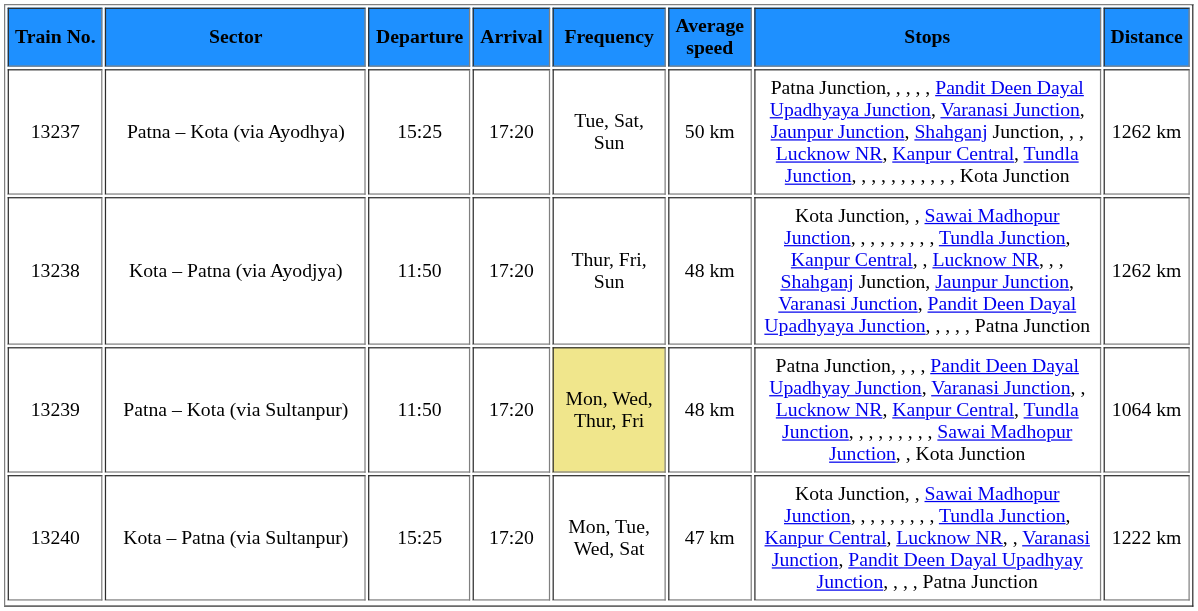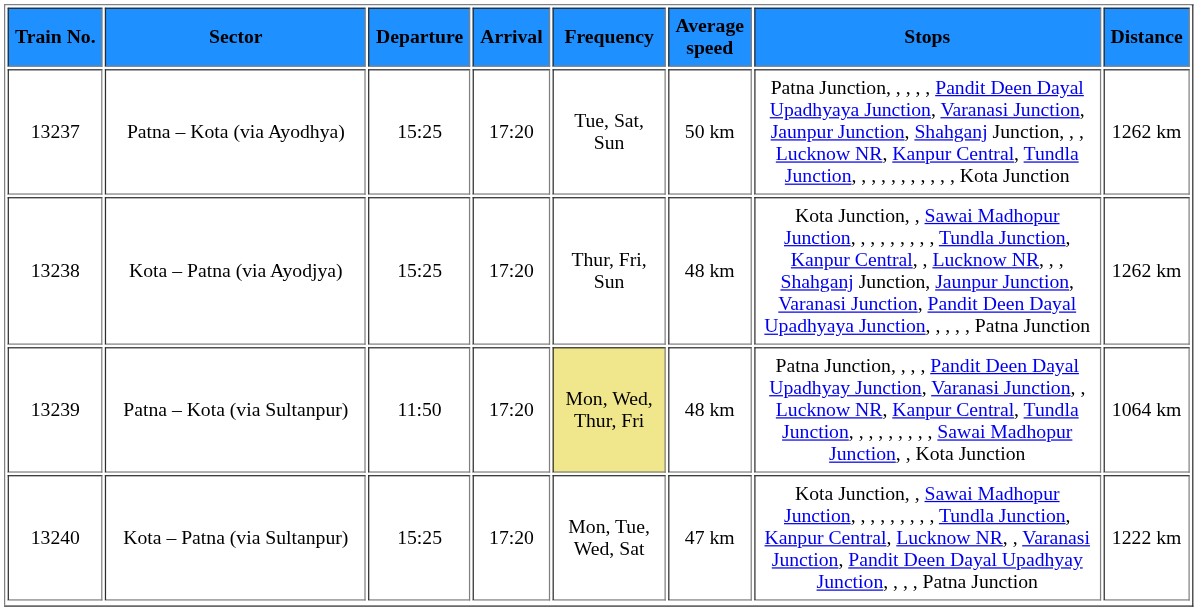Kota – Patna (via Ayodjya) | Departure: 11:50 -> 15:25
